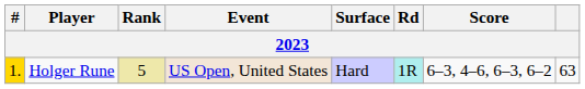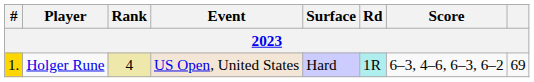Holger Rune | Rank: 5 -> 4
Holger Rune | column 8: 63 -> 69
